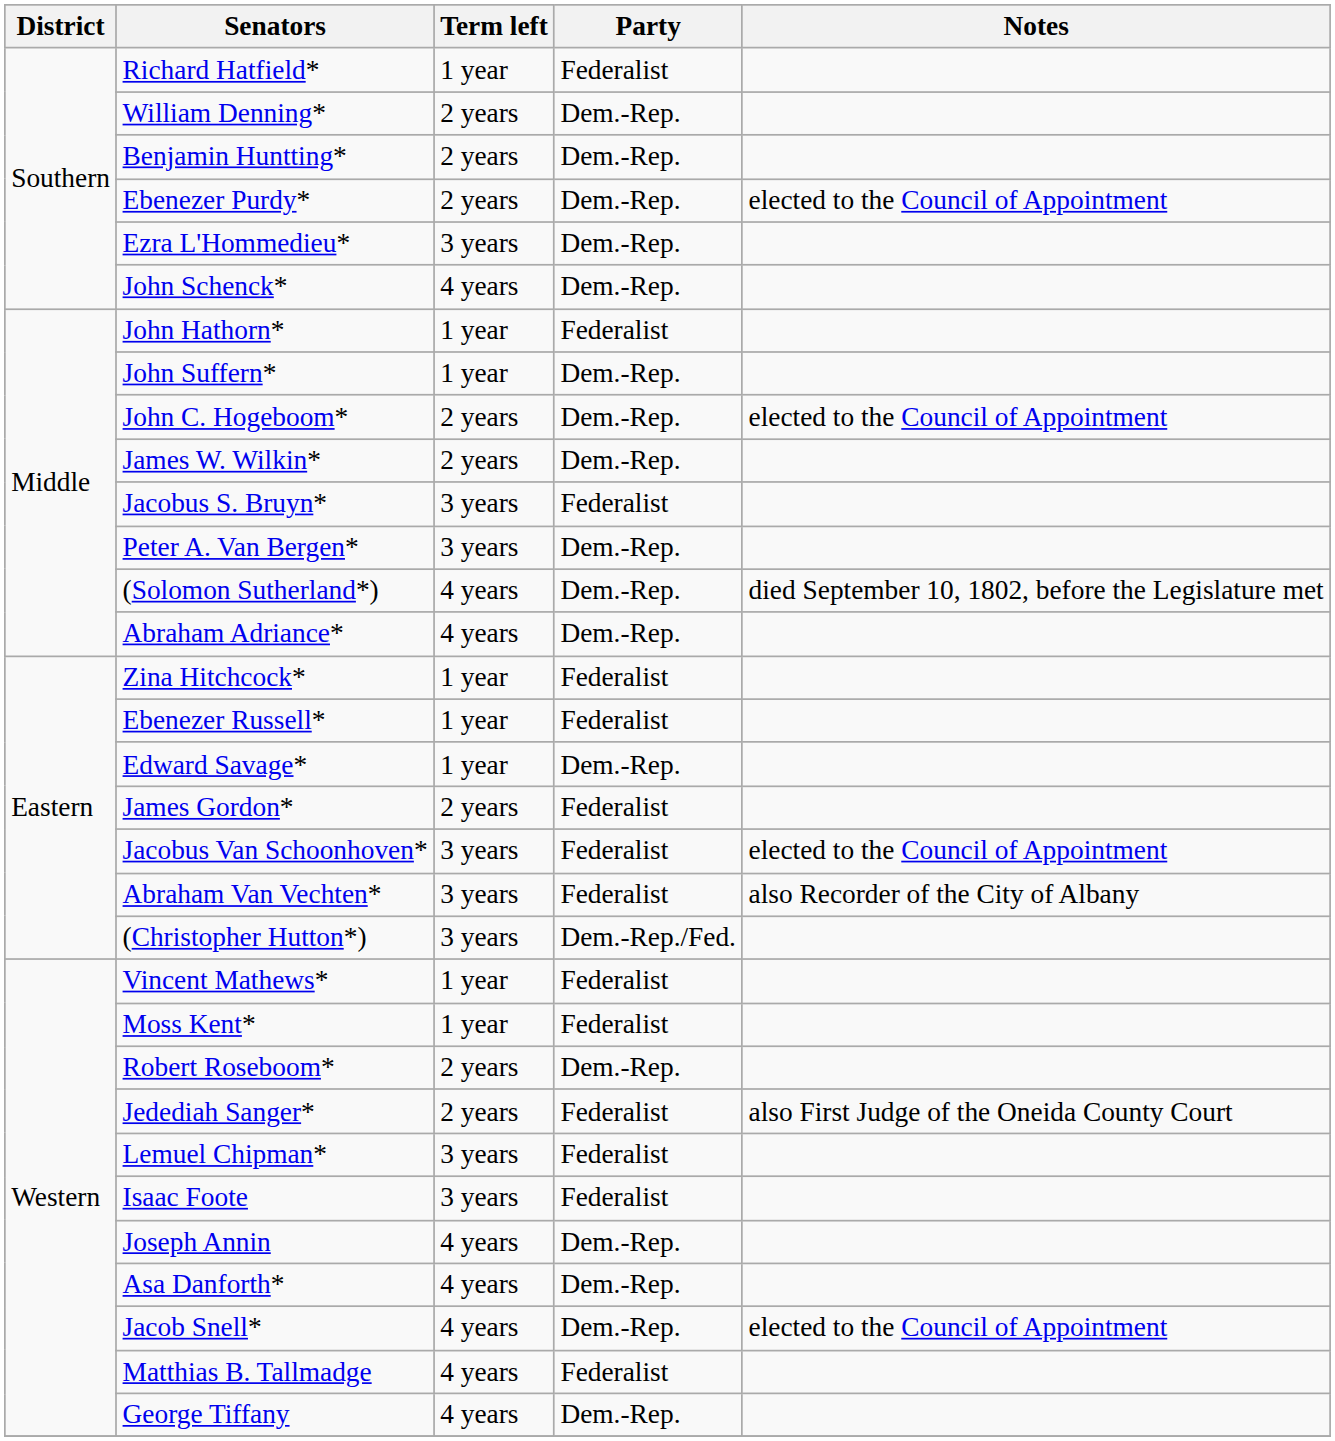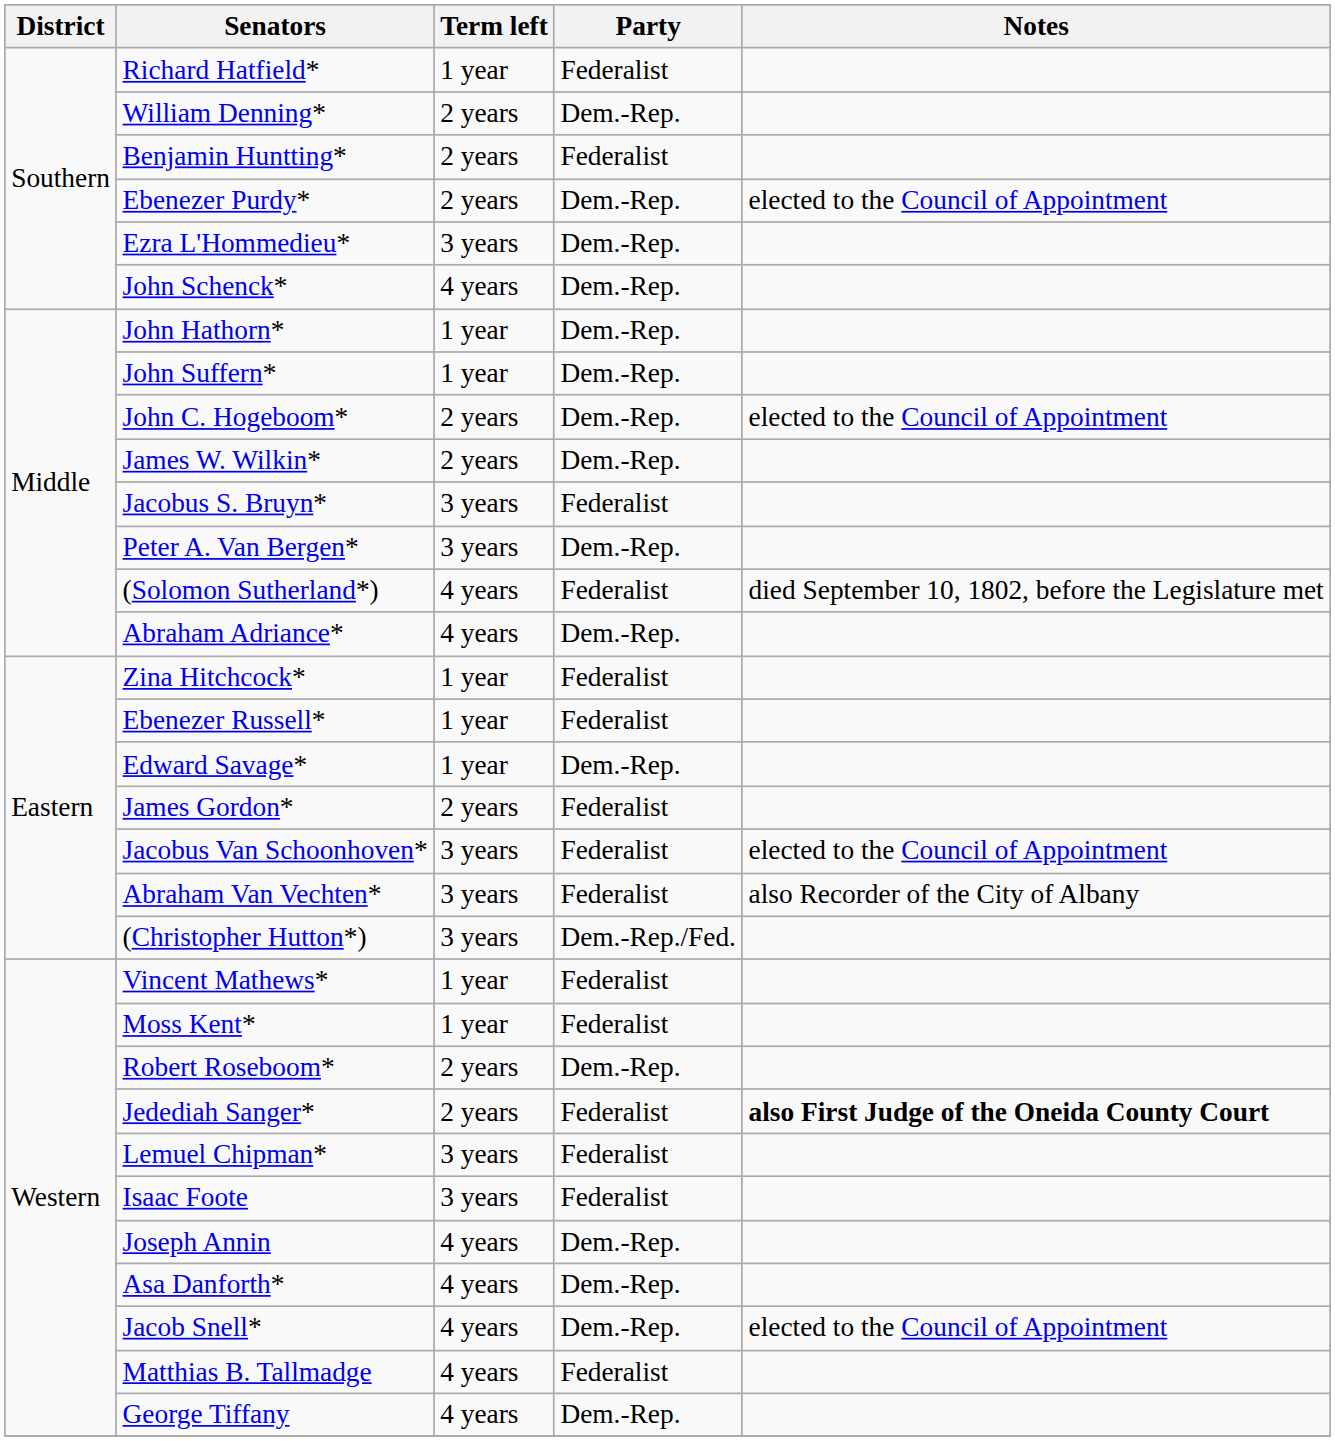Benjamin Huntting* | Party: Dem.-Rep. -> Federalist
John Hathorn* | Party: Federalist -> Dem.-Rep.
(Solomon Sutherland*) | Party: Dem.-Rep. -> Federalist
Jedediah Sanger* | Notes: normal -> bold
